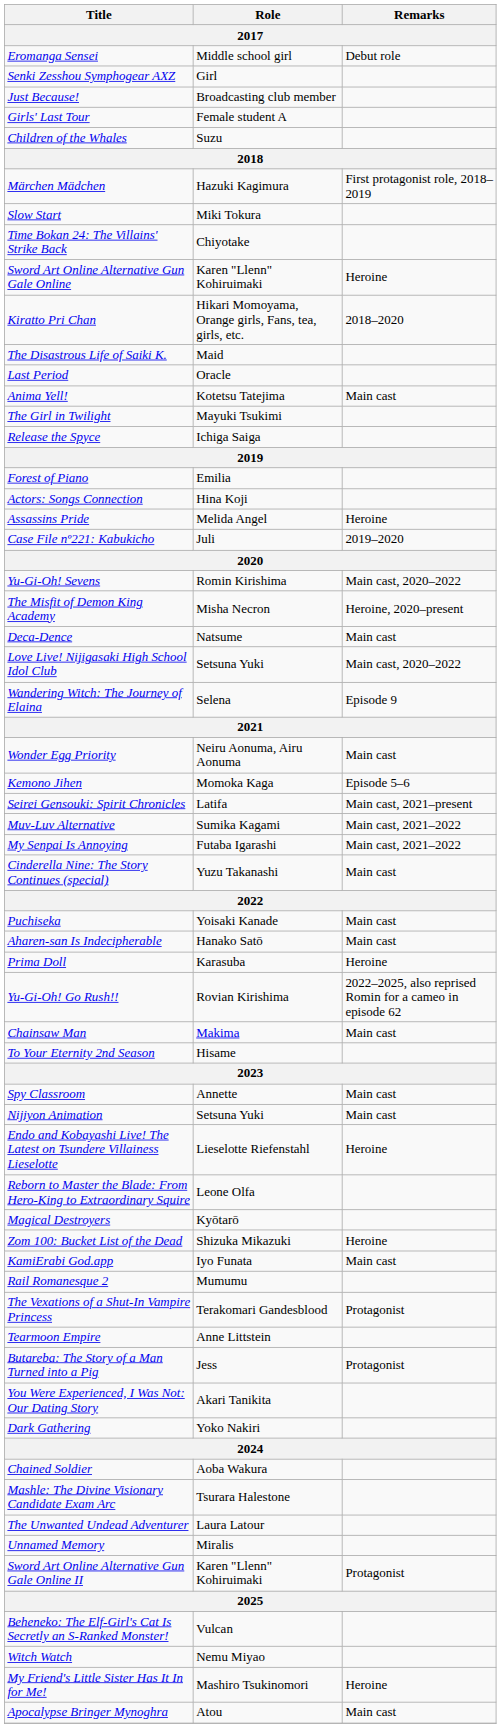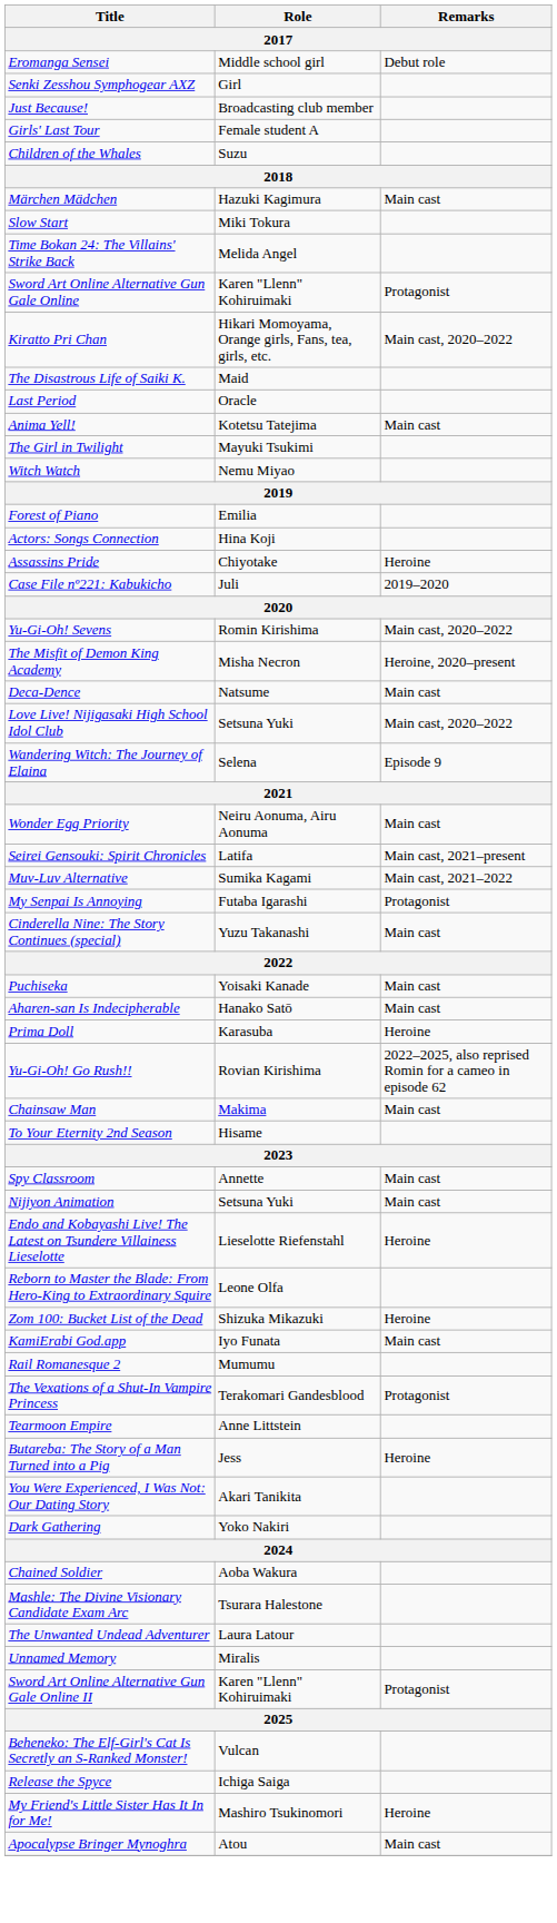Märchen Mädchen | Remarks: First protagonist role, 2018–2019 -> Main cast
Time Bokan 24: The Villains' Strike Back | Role: Chiyotake -> Melida Angel
Sword Art Online Alternative Gun Gale Online | Remarks: Heroine -> Protagonist
Kiratto Pri Chan | Remarks: 2018–2020 -> Main cast, 2020–2022
rows swapped: Release the Spyce <-> Witch Watch
Assassins Pride | Role: Melida Angel -> Chiyotake
- row: Kemono Jihen | Momoka Kaga | Episode 5–6
My Senpai Is Annoying | Remarks: Main cast, 2021–2022 -> Protagonist
- row: Magical Destroyers | Kyōtarō
Butareba: The Story of a Man Turned into a Pig | Remarks: Protagonist -> Heroine
